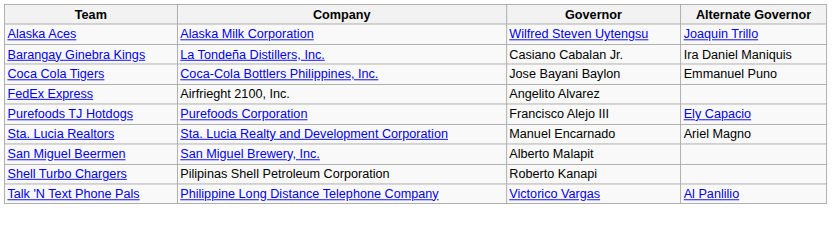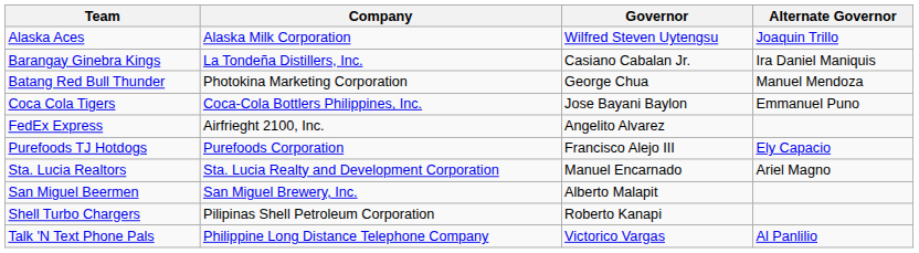+ row: Batang Red Bull Thunder | Photokina Marketing Corporation | George Chua | Manuel Mendoza
